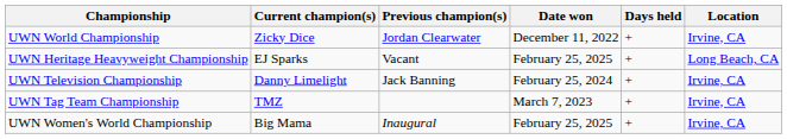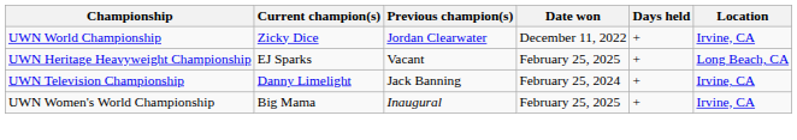- row: UWN Tag Team Championship | TMZ | March 7, 2023 | + | Irvine, CA
